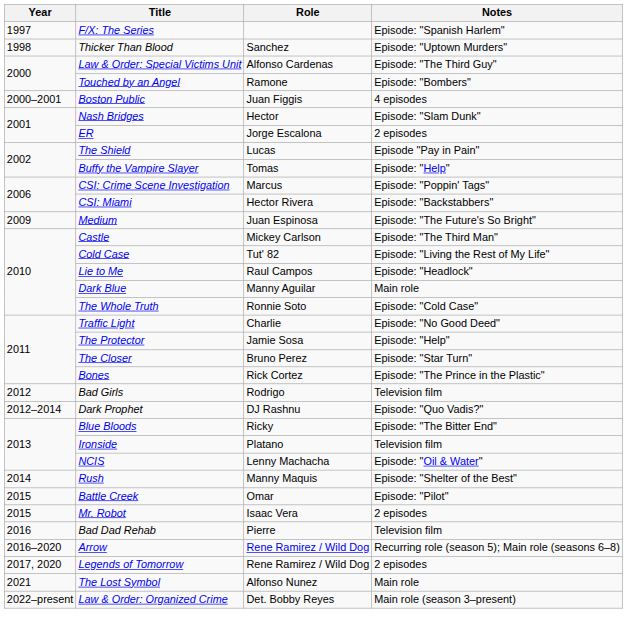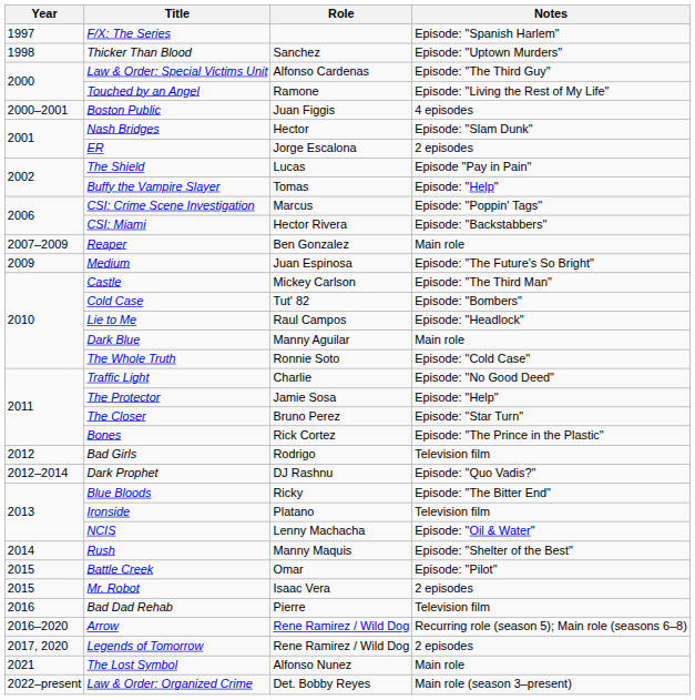Touched by an Angel | Notes: Episode: "Bombers" -> Episode: "Living the Rest of My Life"
+ row: 2007–2009 | Reaper | Ben Gonzalez | Main role
Cold Case | Notes: Episode: "Living the Rest of My Life" -> Episode: "Bombers"
